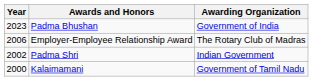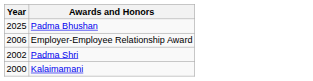- column: Awarding Organization | Government of India | The Rotary Club of Madras | Indian Government | Government of Tamil Nadu
Padma Bhushan | Year: 2023 -> 2025
